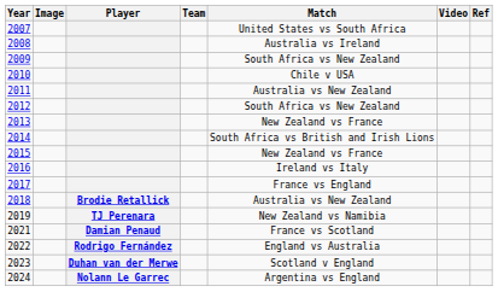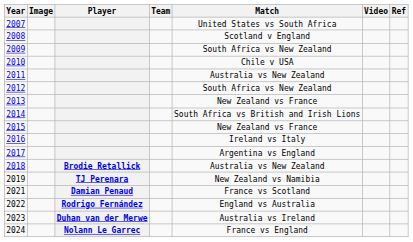2008 | Match: Australia vs Ireland -> Scotland v England
2017 | Match: France vs England -> Argentina vs England
2023 | Match: Scotland v England -> Australia vs Ireland
2024 | Match: Argentina vs England -> France vs England
